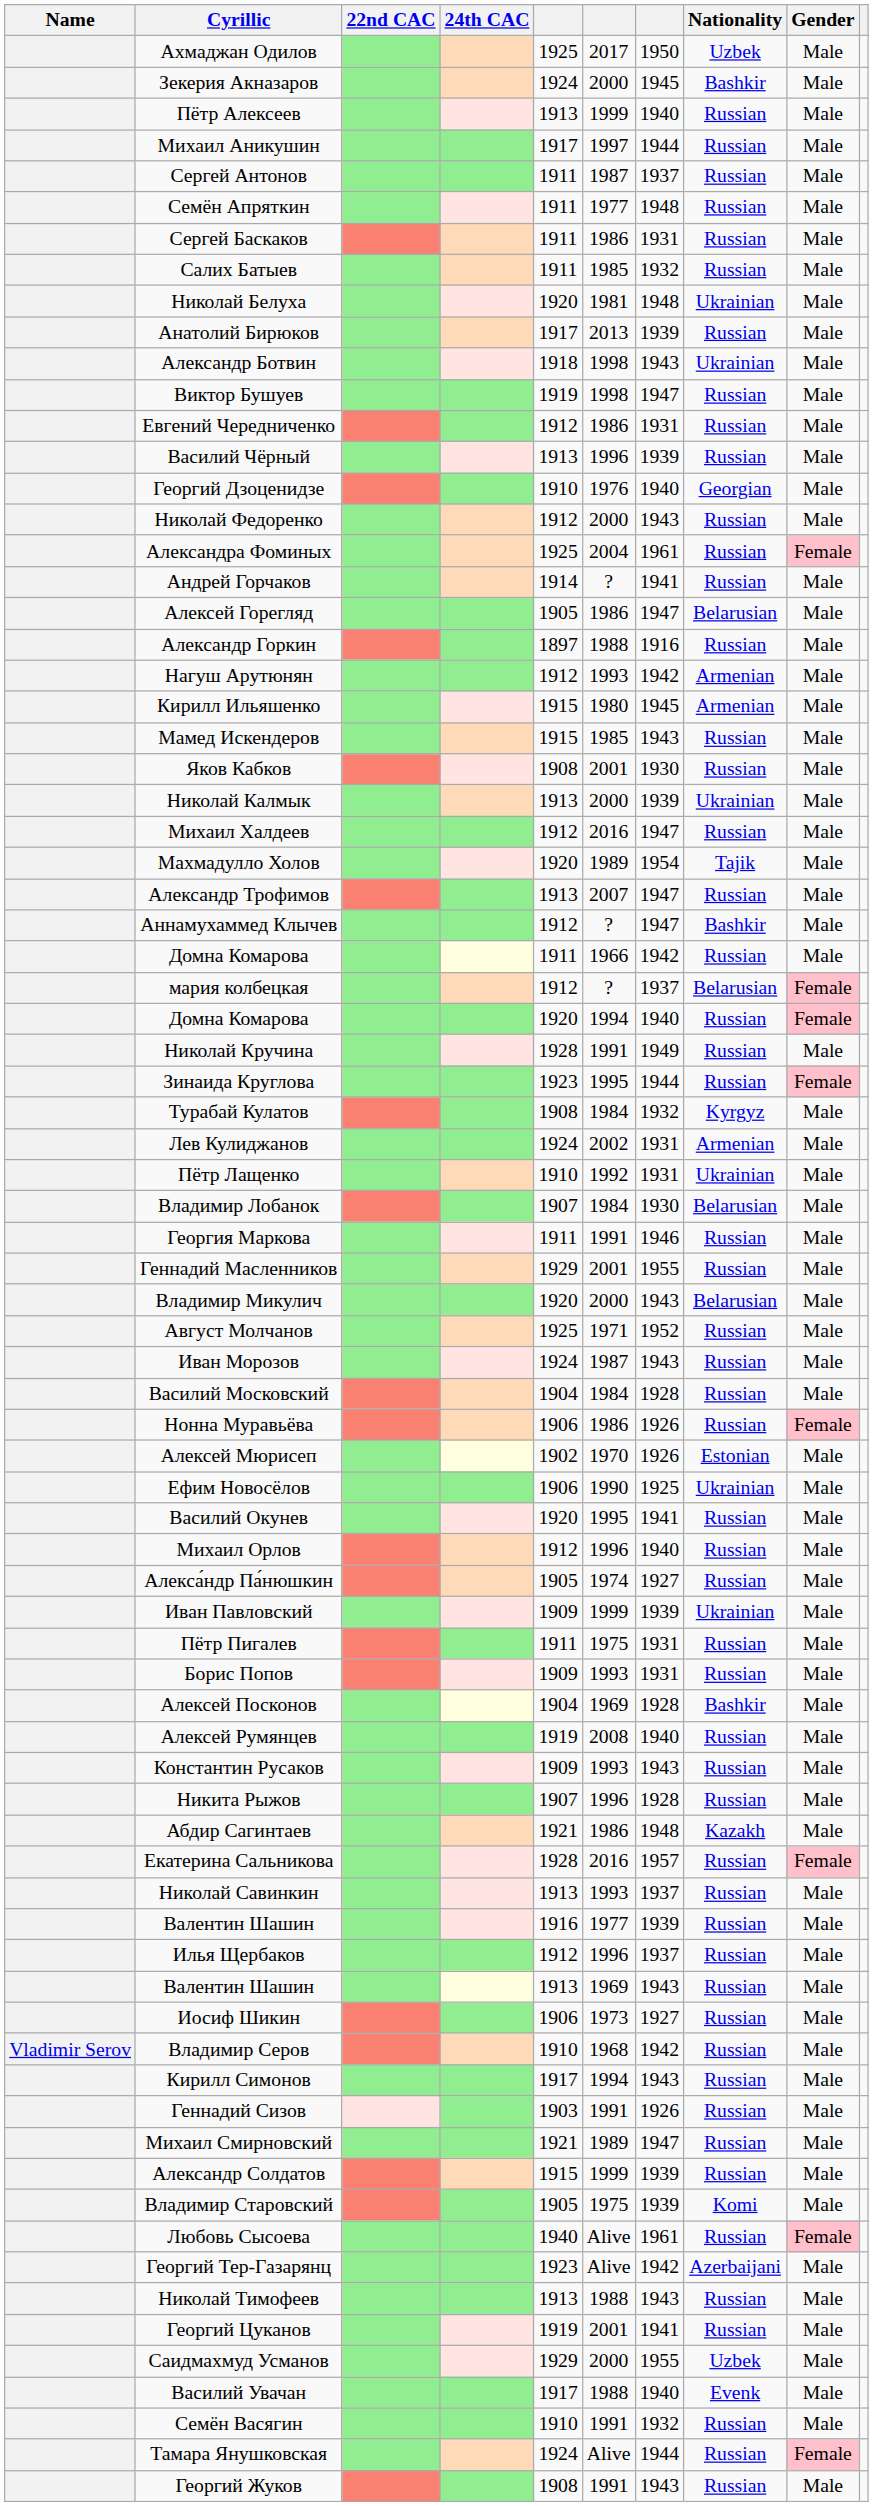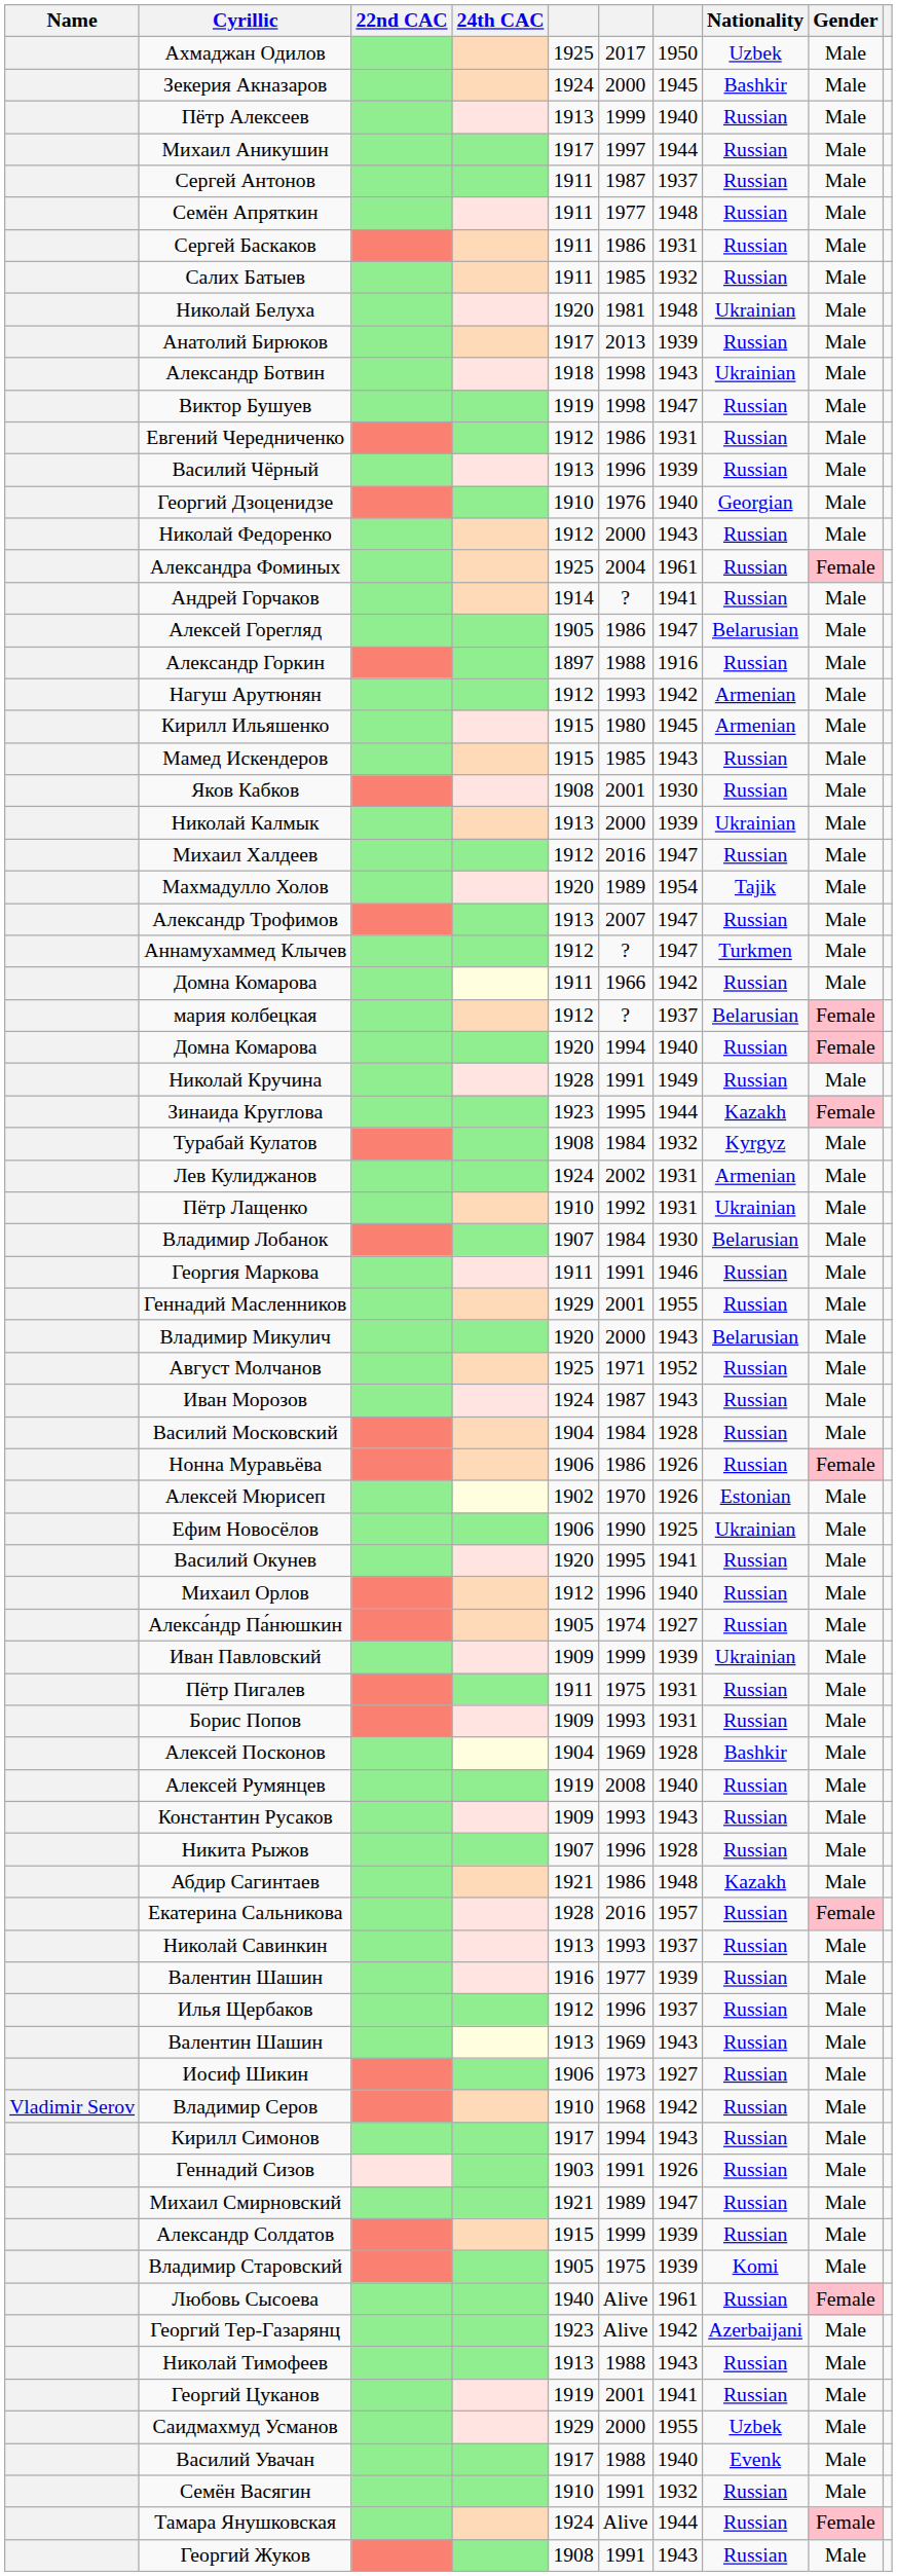Аннамухаммед Клычев | Nationality: Bashkir -> Turkmen
Зинаида Круглова | Nationality: Russian -> Kazakh
